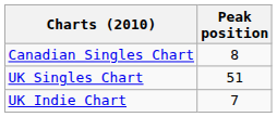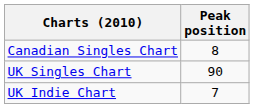UK Singles Chart | Peak position: 51 -> 90
